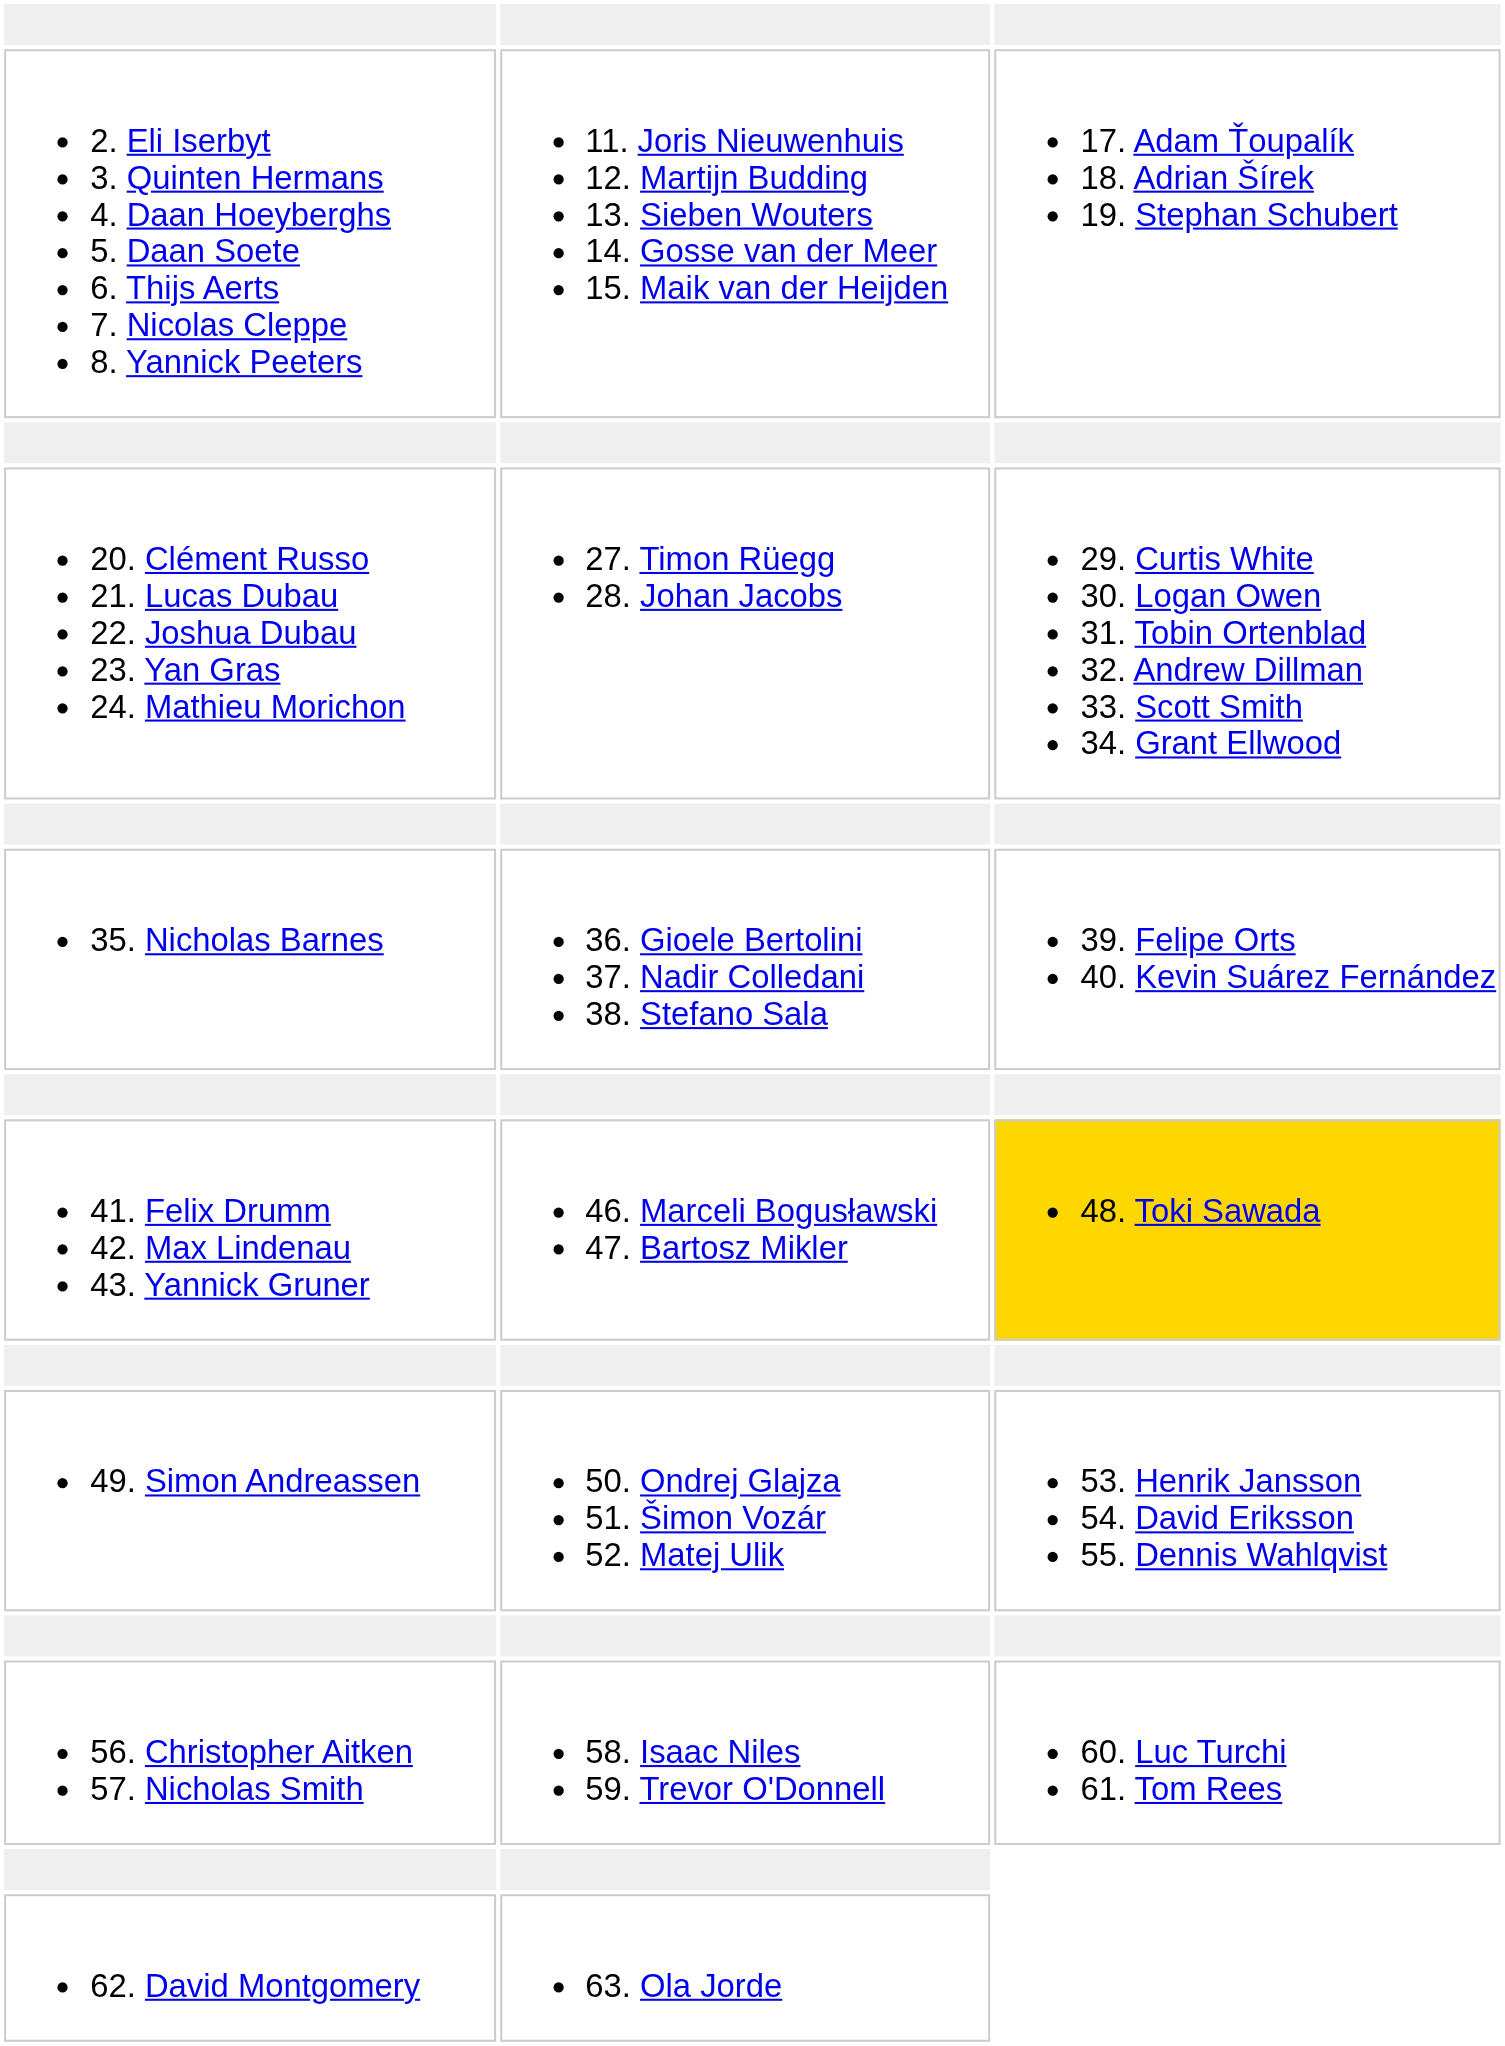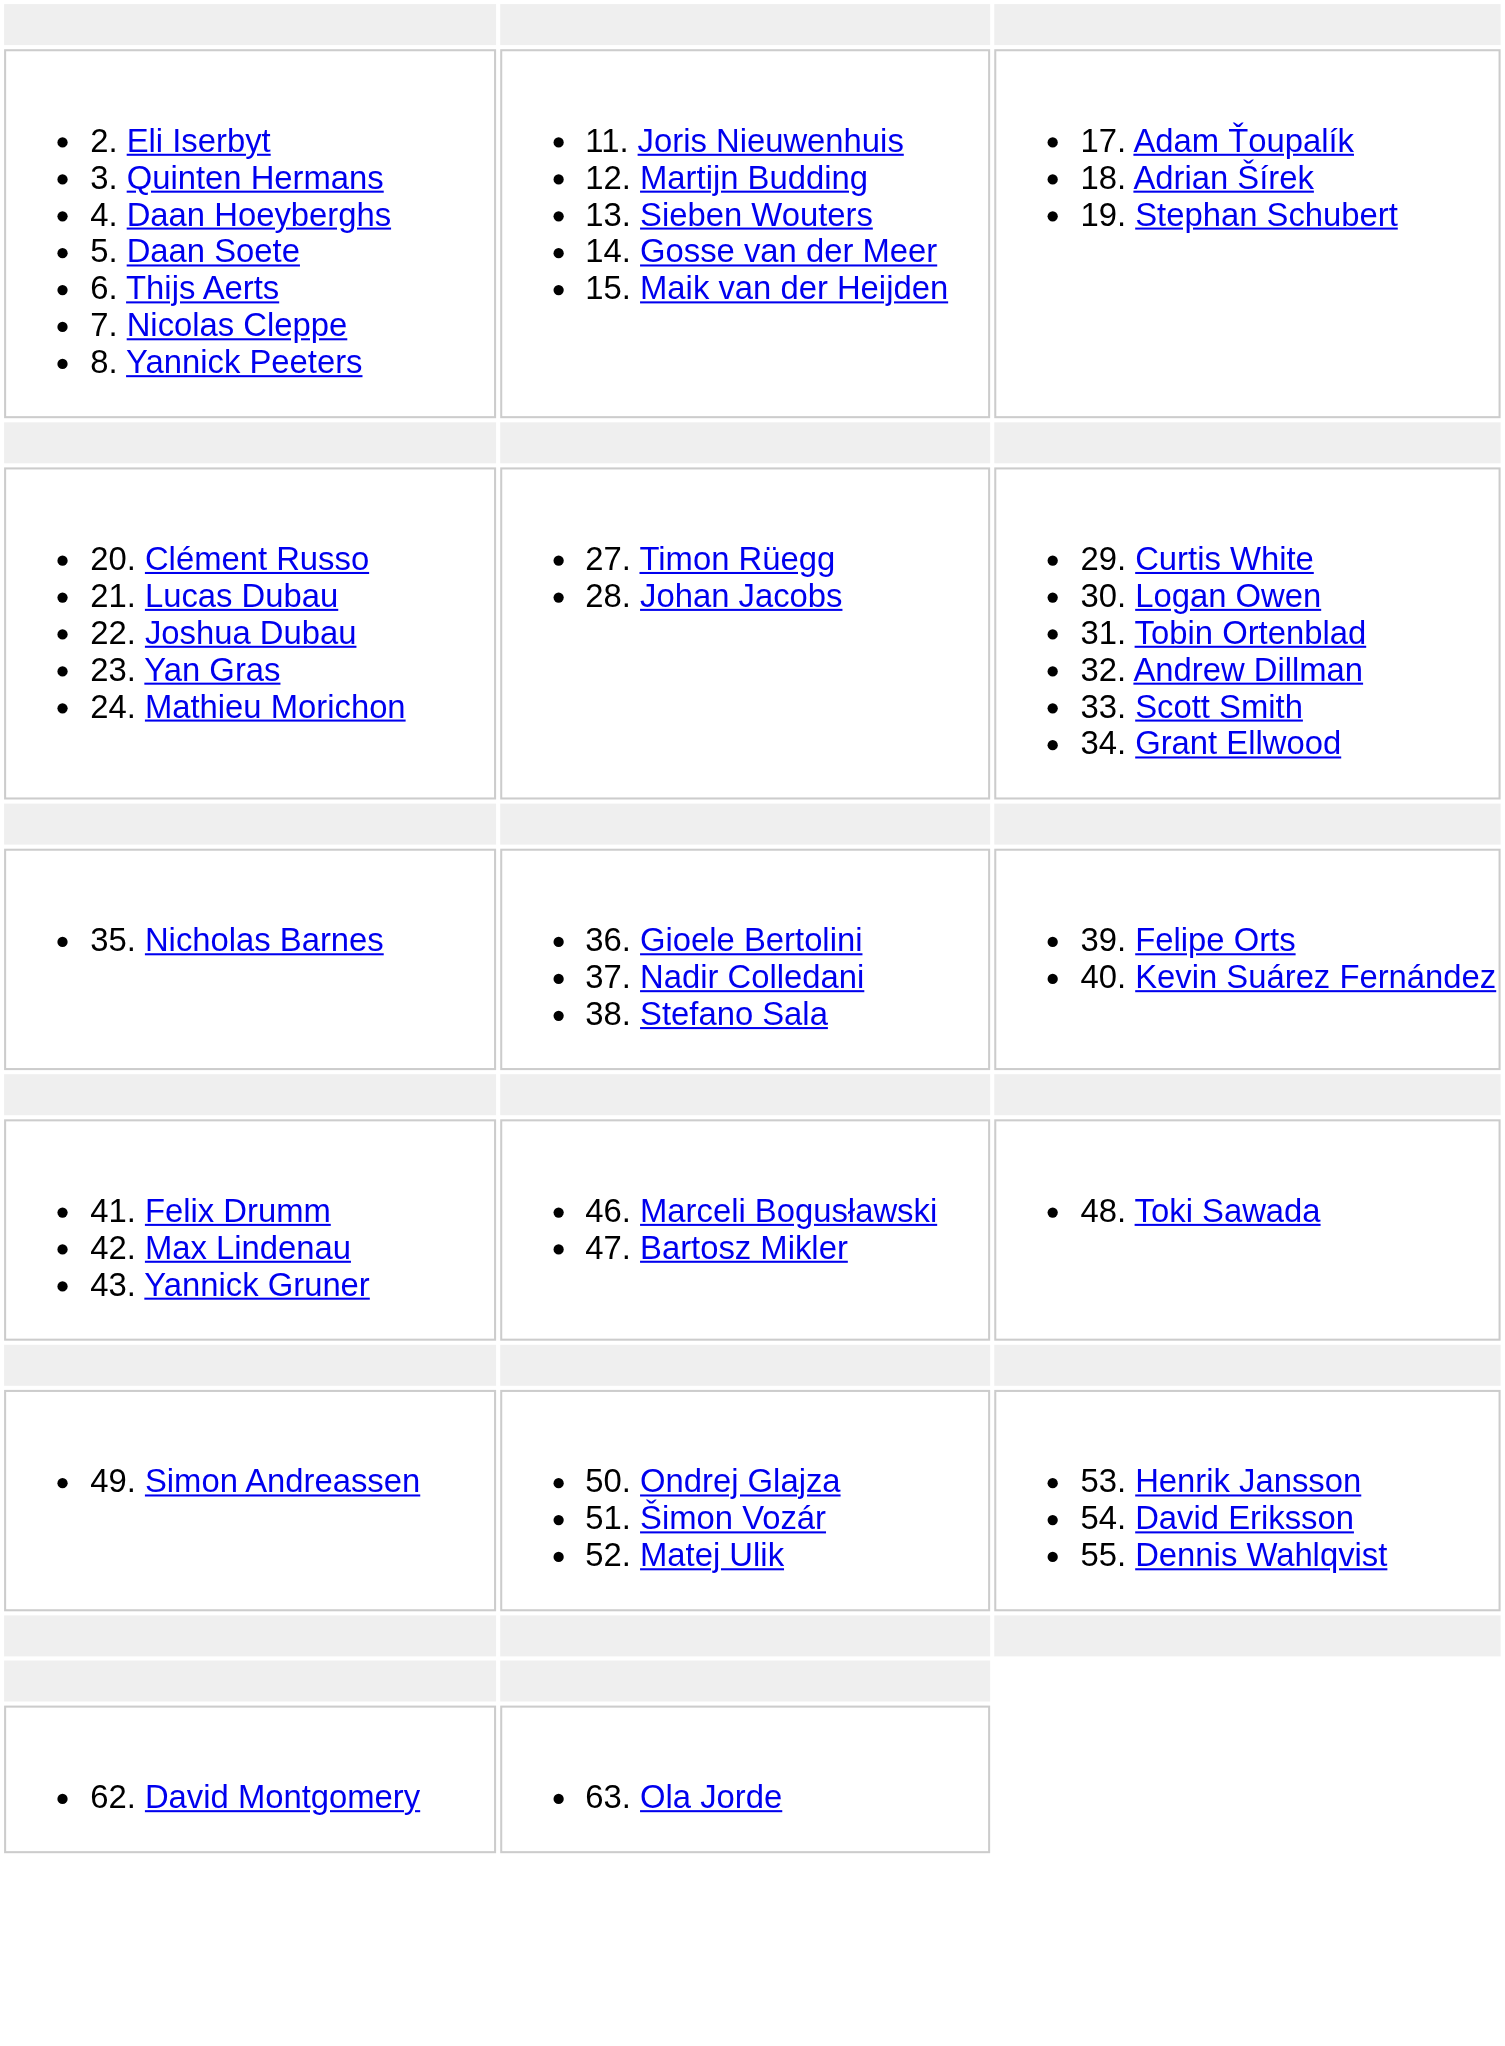41. Felix Drumm 42. Max Lindenau 43. Yannick Gruner | column 3: gold background -> no background
- row: 56. Christopher Aitken 57. Nicholas Smith | 58. Isaac Niles 59. Trevor O'Donnell | 60. Luc Turchi 61. Tom Rees
